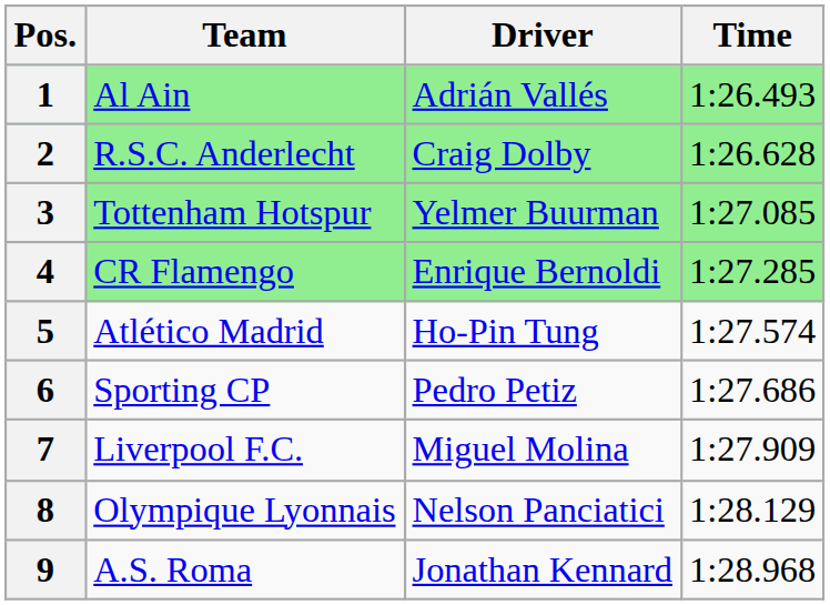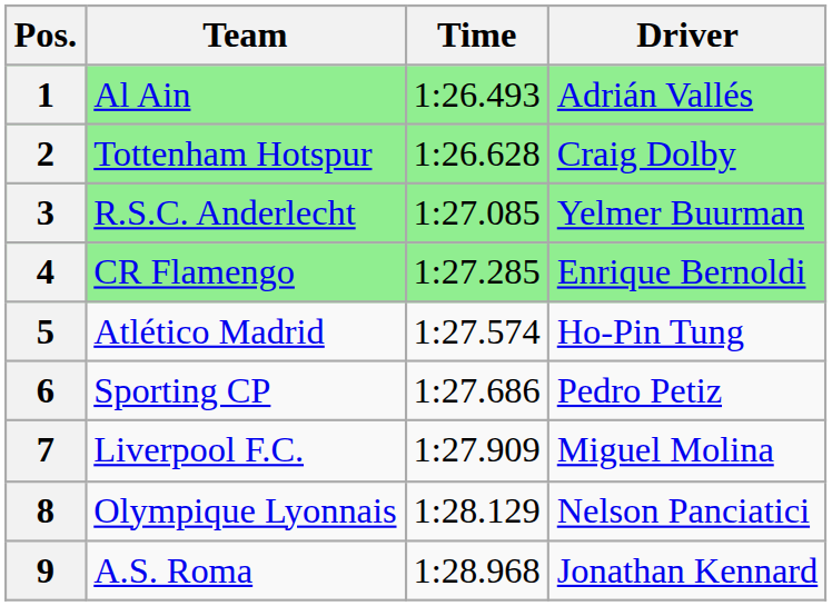columns swapped: Driver <-> Time
2 | Team: R.S.C. Anderlecht -> Tottenham Hotspur
3 | Team: Tottenham Hotspur -> R.S.C. Anderlecht
